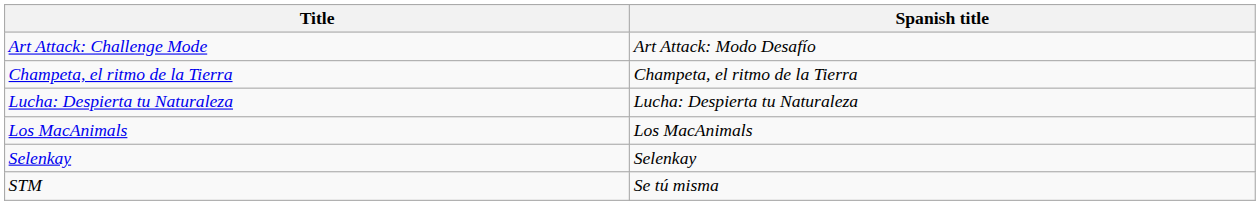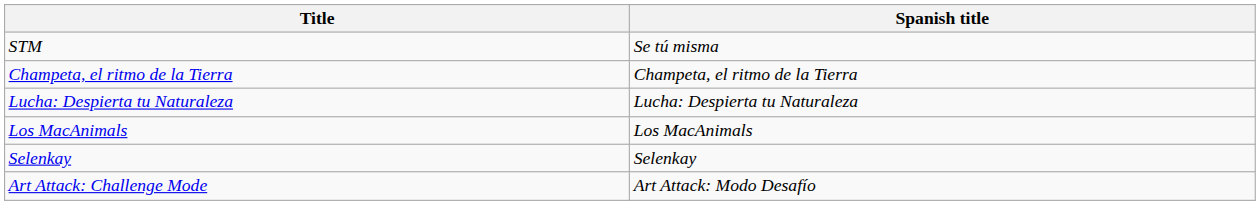rows swapped: Art Attack: Challenge Mode <-> STM
